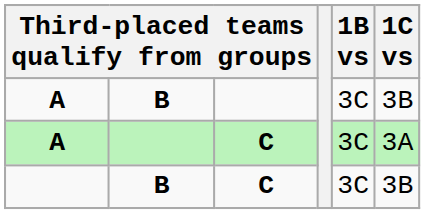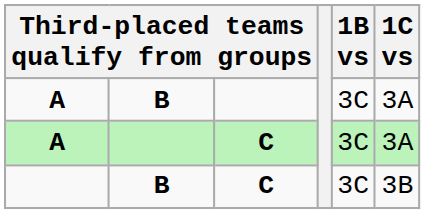A / B | 1C vs: 3B -> 3A
